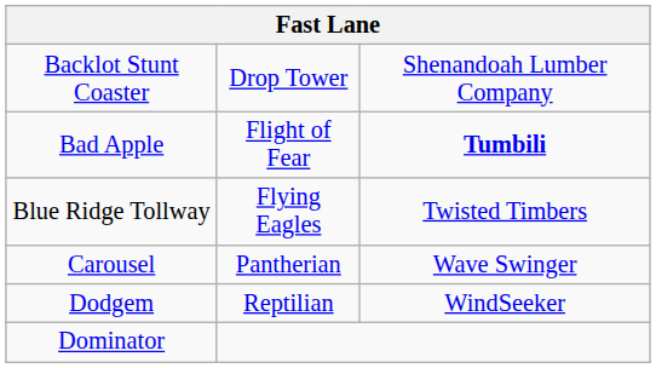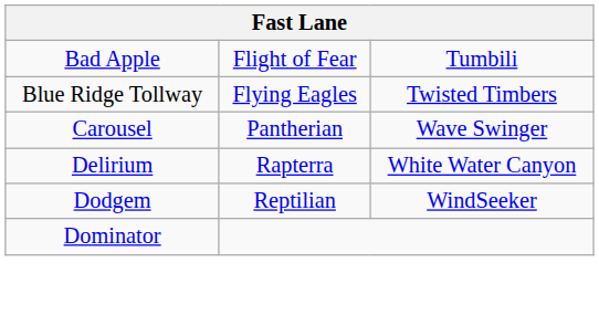- row: Backlot Stunt Coaster | Drop Tower | Shenandoah Lumber Company
Bad Apple | column 3: bold -> normal
+ row: Delirium | Rapterra | White Water Canyon
